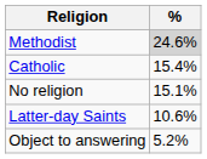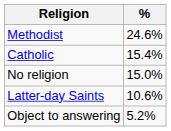Methodist | %: lightgrey background -> no background
No religion | %: 15.1% -> 15.0%
